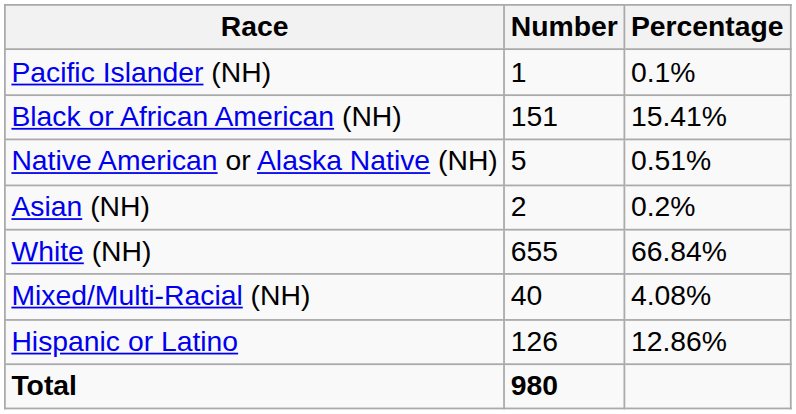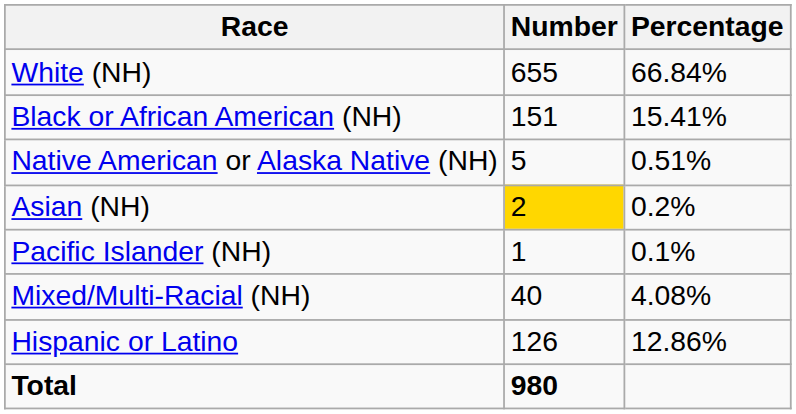rows swapped: White (NH) <-> Pacific Islander (NH)
Asian (NH) | Number: no background -> gold background
